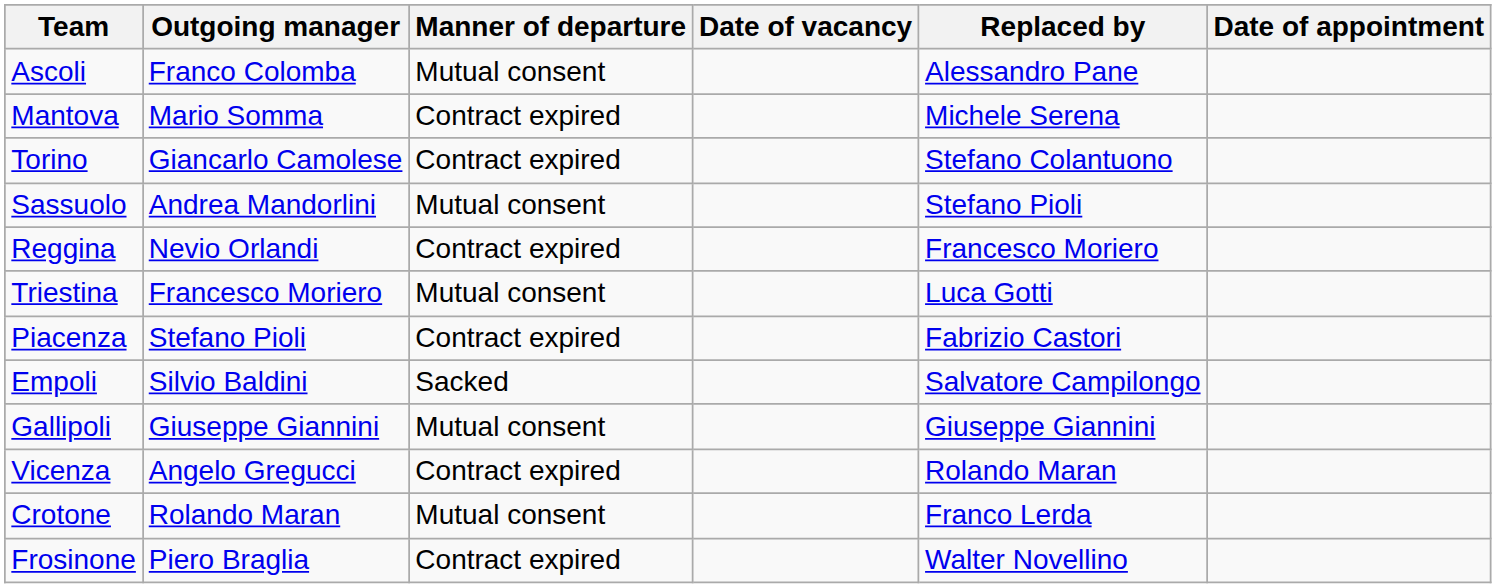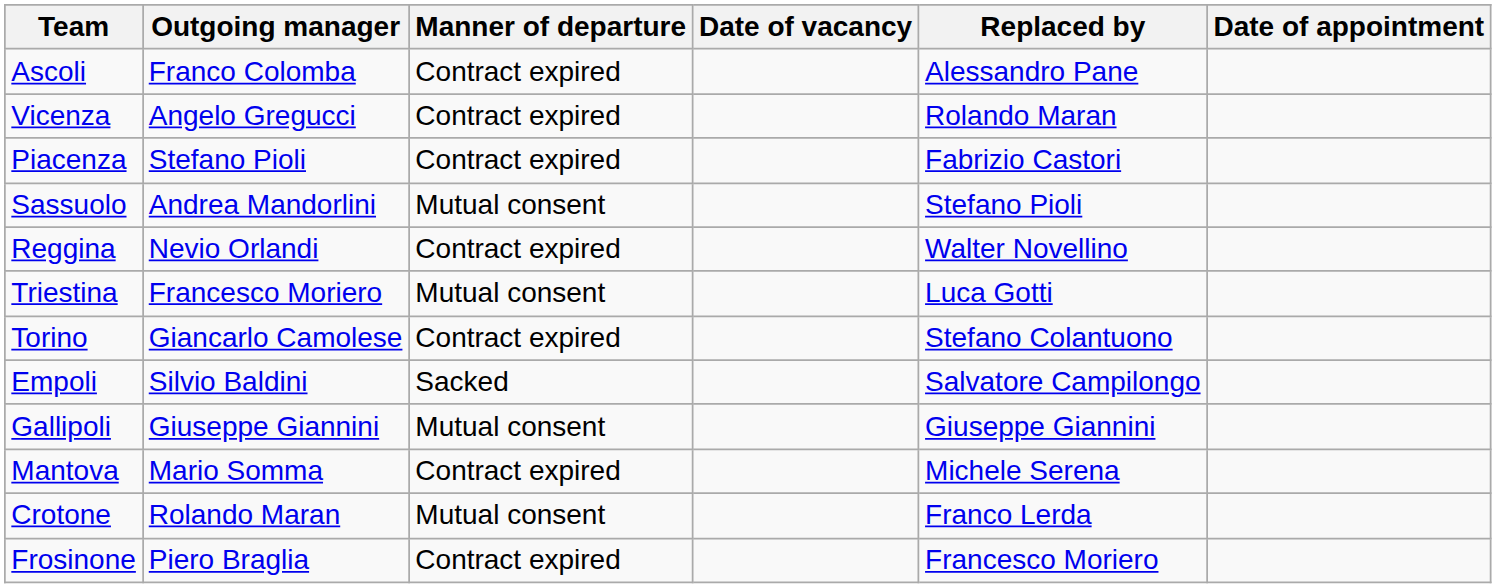Ascoli | Manner of departure: Mutual consent -> Contract expired
rows swapped: Vicenza <-> Mantova
rows swapped: Piacenza <-> Torino
Reggina | Replaced by: Francesco Moriero -> Walter Novellino
Frosinone | Replaced by: Walter Novellino -> Francesco Moriero
